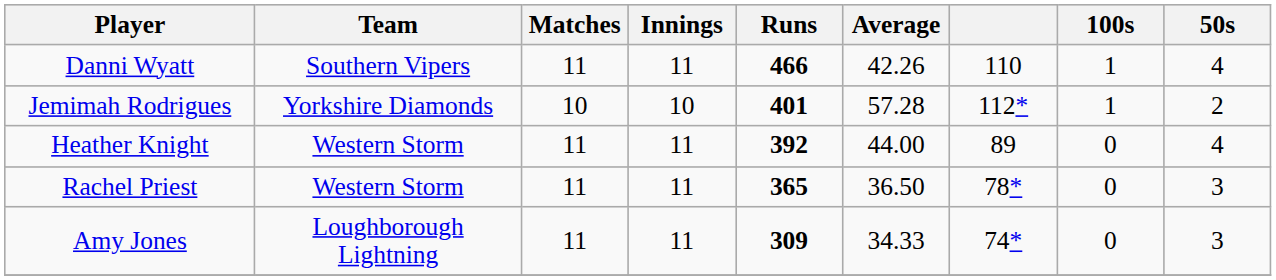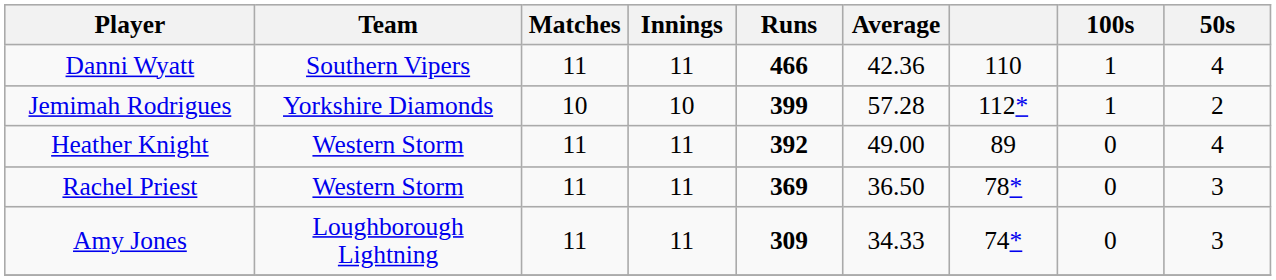Danni Wyatt | Average: 42.26 -> 42.36
Jemimah Rodrigues | Runs: 401 -> 399
Heather Knight | Average: 44.00 -> 49.00
Rachel Priest | Runs: 365 -> 369
